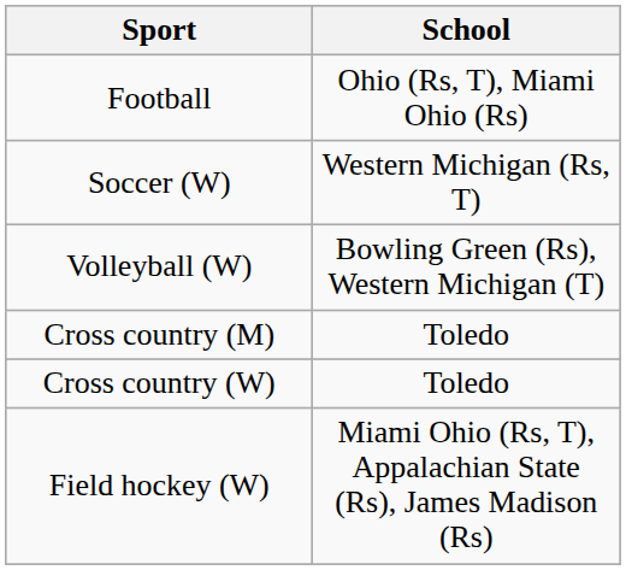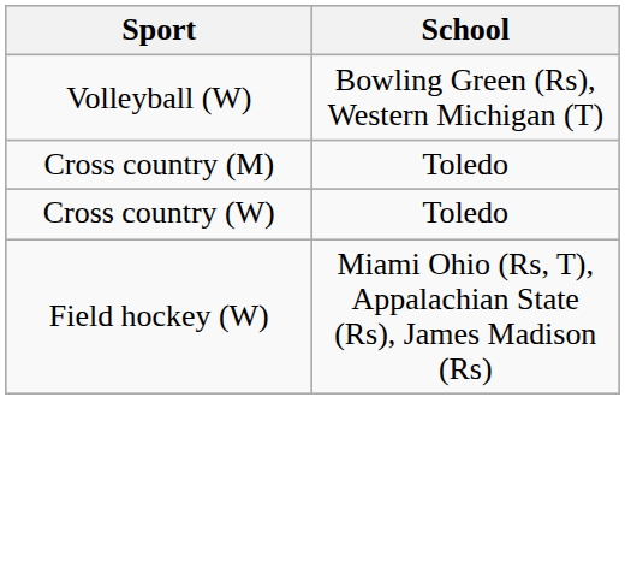- row: Football | Ohio (Rs, T), Miami Ohio (Rs)
- row: Soccer (W) | Western Michigan (Rs, T)
